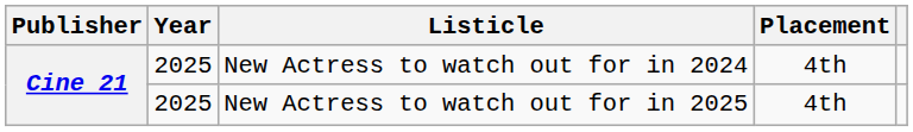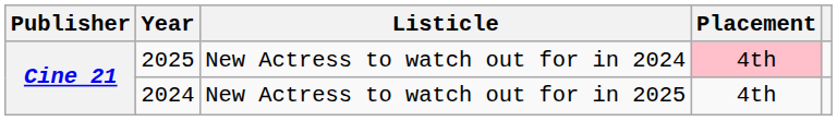New Actress to watch out for in 2024 | Placement: no background -> pink background
New Actress to watch out for in 2025 | Year: 2025 -> 2024
